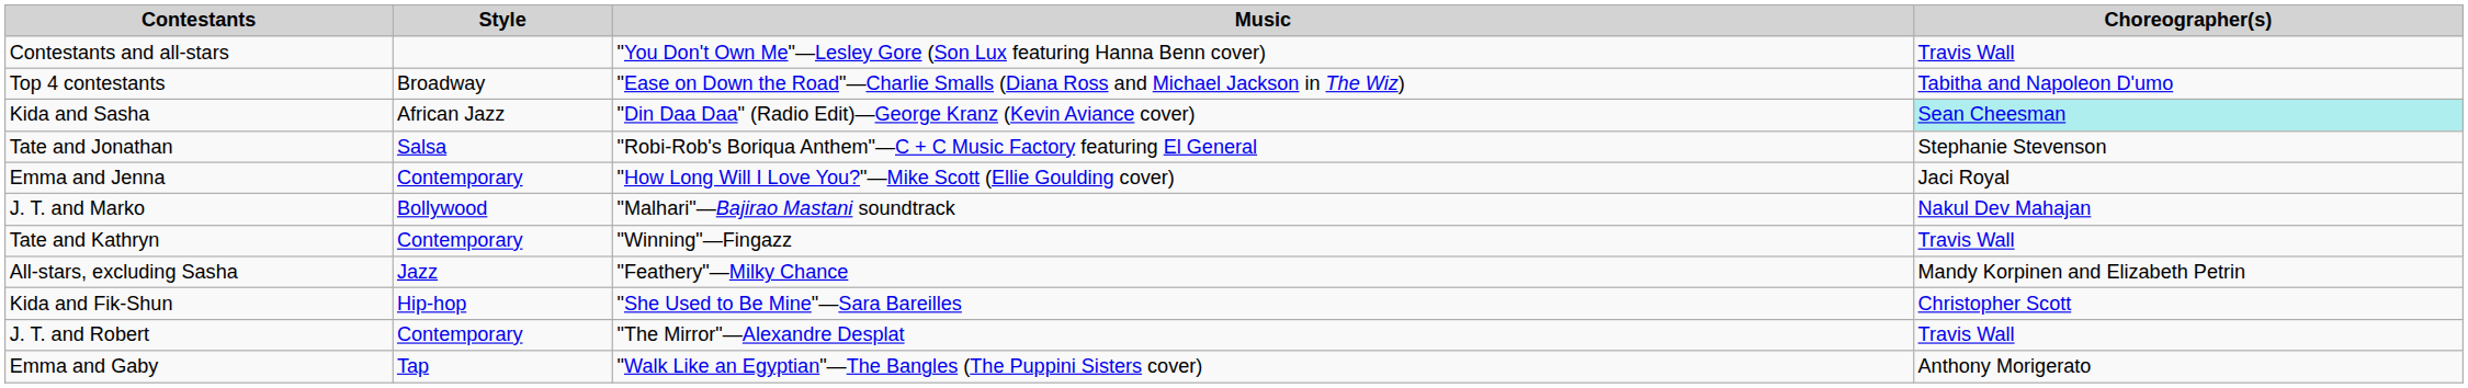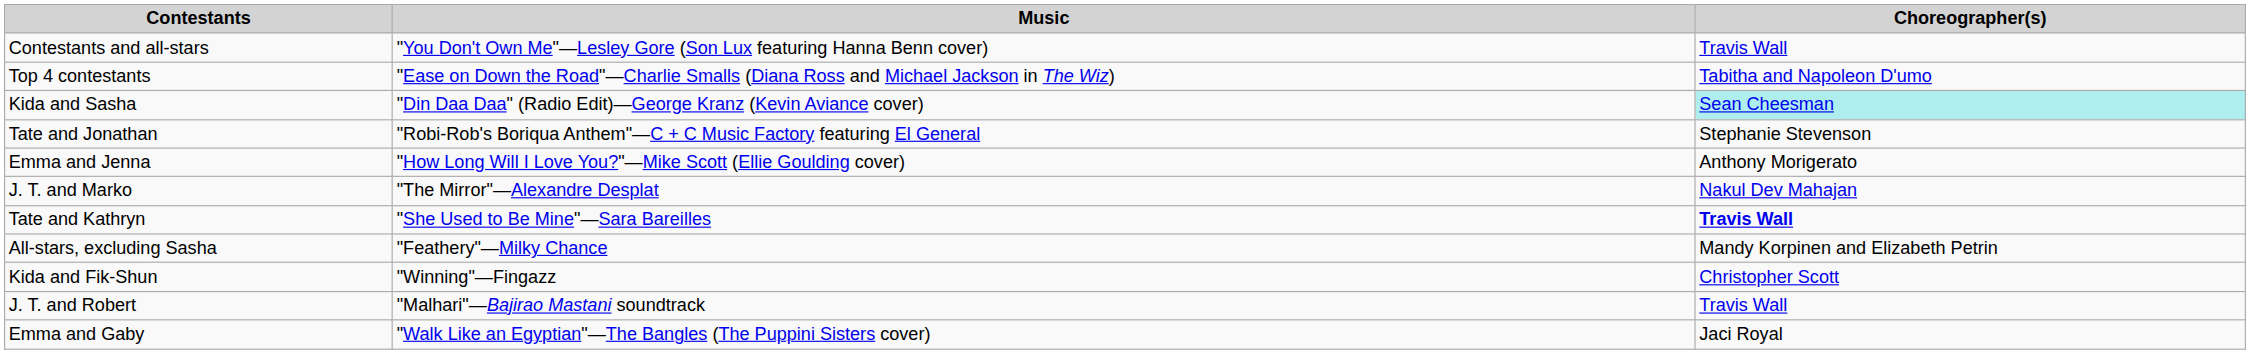- column: Style | Broadway | African Jazz | Salsa | Contemporary | Bollywood | Contemporary | Jazz | Hip-hop | Contemporary | Tap
Emma and Jenna | Choreographer(s): Jaci Royal -> Anthony Morigerato
J. T. and Marko | Music: "Malhari"—Bajirao Mastani soundtrack -> "The Mirror"—Alexandre Desplat
Tate and Kathryn | Music: "Winning"—Fingazz -> "She Used to Be Mine"—Sara Bareilles
Tate and Kathryn | Choreographer(s): normal -> bold
Kida and Fik-Shun | Music: "She Used to Be Mine"—Sara Bareilles -> "Winning"—Fingazz
J. T. and Robert | Music: "The Mirror"—Alexandre Desplat -> "Malhari"—Bajirao Mastani soundtrack
Emma and Gaby | Choreographer(s): Anthony Morigerato -> Jaci Royal
